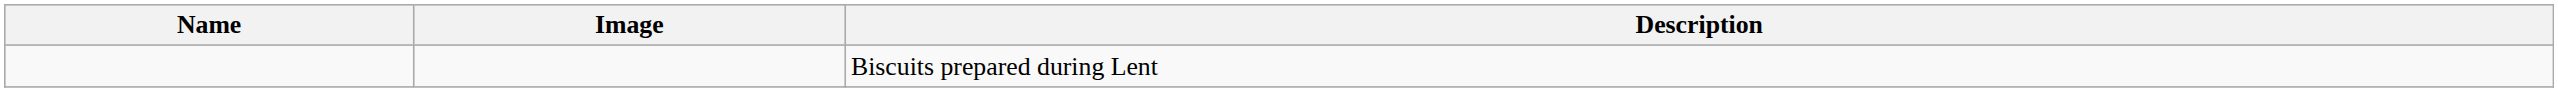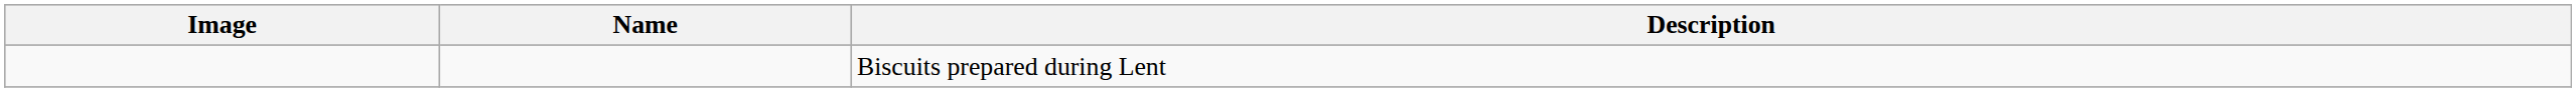columns swapped: Name <-> Image
